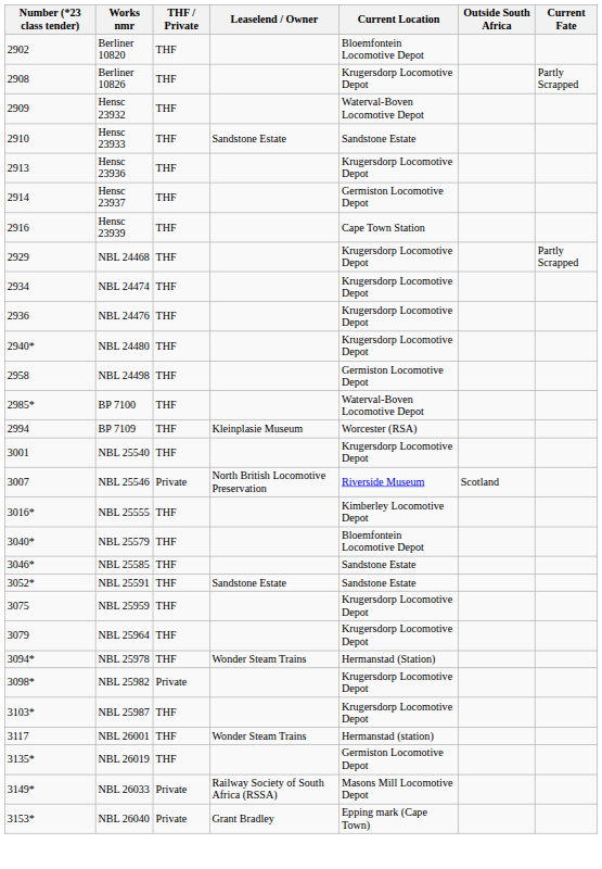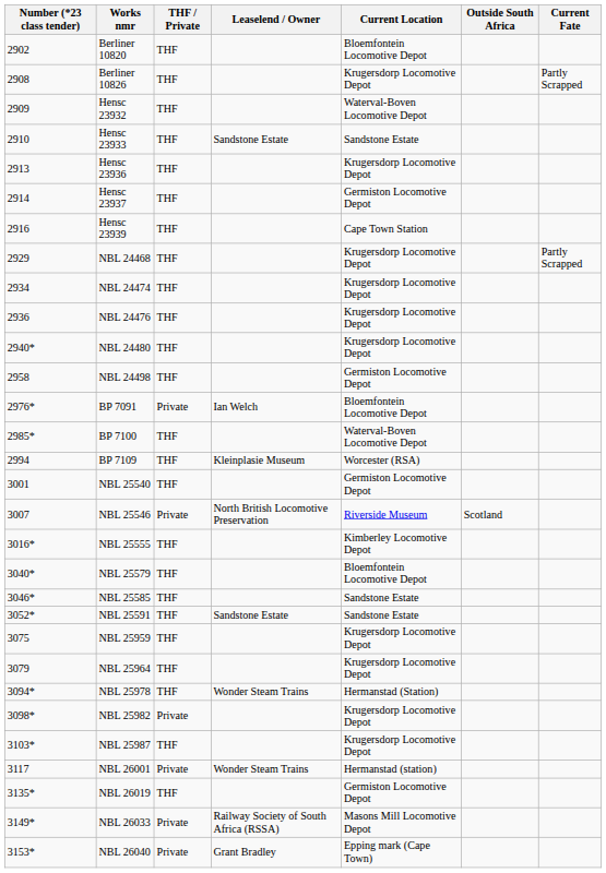+ row: 2976* | BP 7091 | Private | Ian Welch | Bloemfontein Locomotive Depot
NBL 25540 | Current Location: Krugersdorp Locomotive Depot -> Germiston Locomotive Depot
NBL 26001 | THF / Private: THF -> Private
